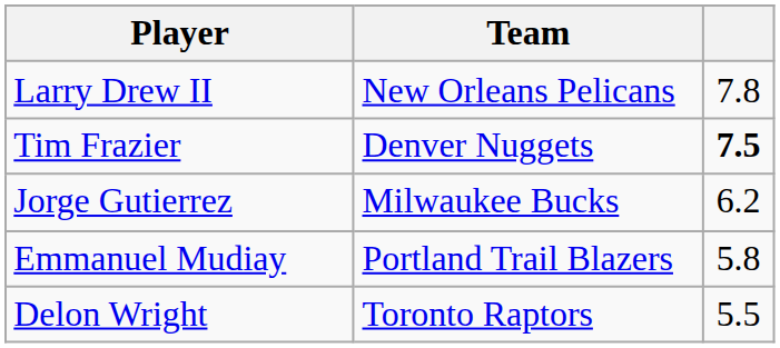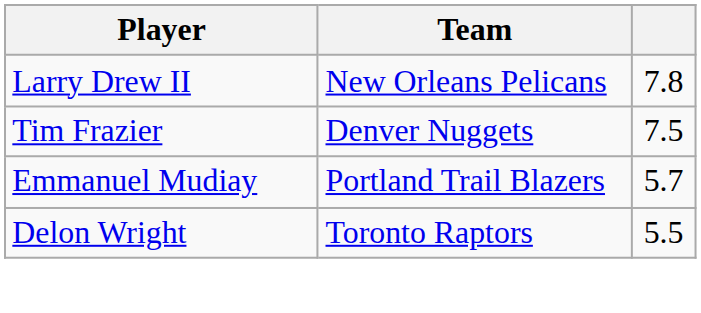Tim Frazier | column 3: bold -> normal
- row: Jorge Gutierrez | Milwaukee Bucks | 6.2
Emmanuel Mudiay | column 3: 5.8 -> 5.7
